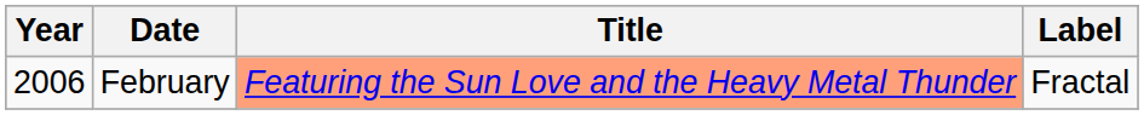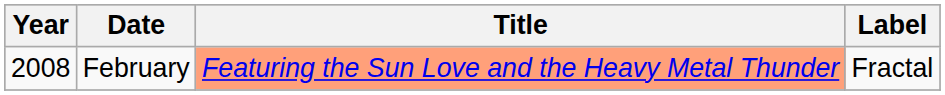February | Year: 2006 -> 2008
